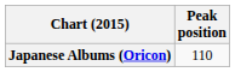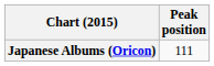Japanese Albums (Oricon) | Peak position: 110 -> 111
